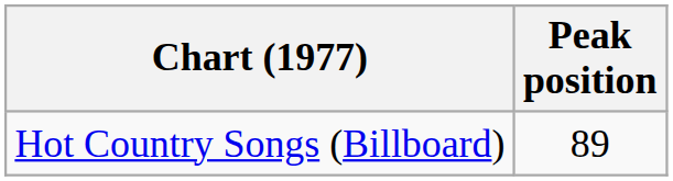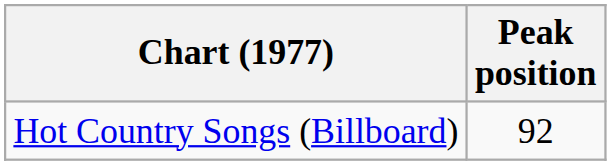Hot Country Songs (Billboard) | Peak position: 89 -> 92
